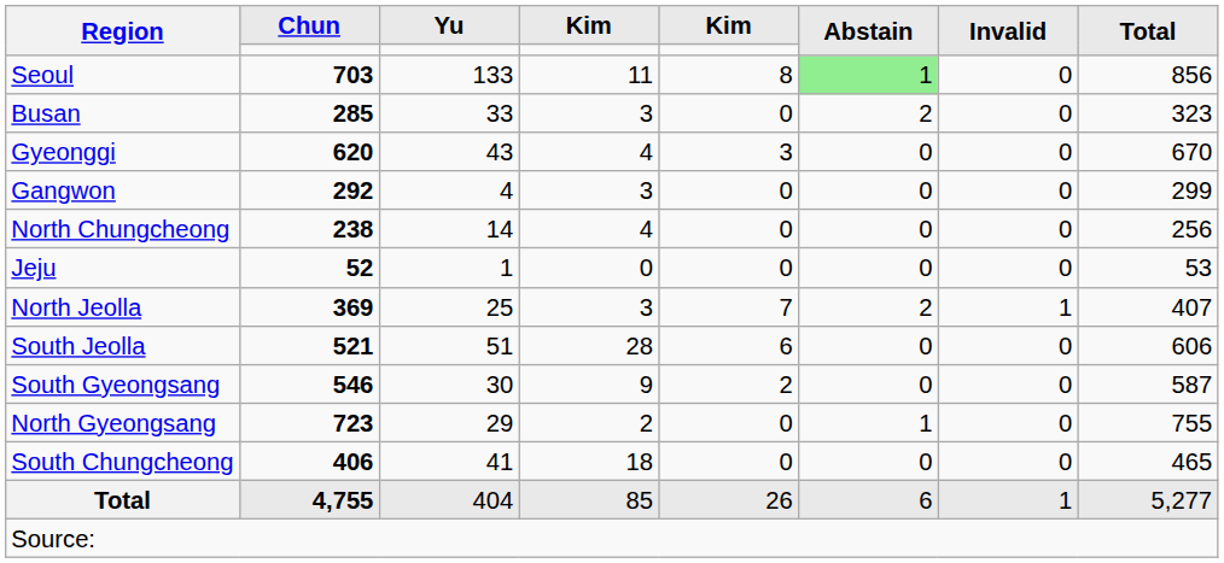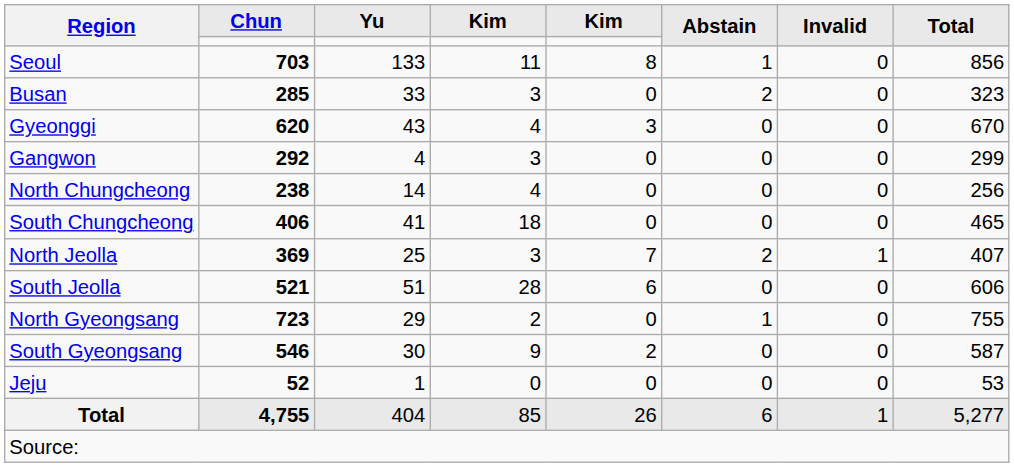Seoul | Abstain: lightgreen background -> no background
rows swapped: South Chungcheong <-> Jeju
rows swapped: North Gyeongsang <-> South Gyeongsang
